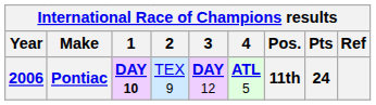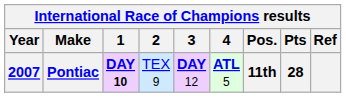Pontiac | Year: 2006 -> 2007
Pontiac | Pts: 24 -> 28
